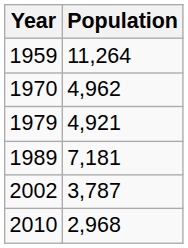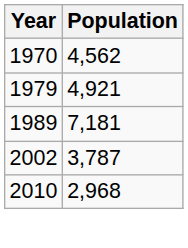- row: 1959 | 11,264
1970 | Population: 4,962 -> 4,562
